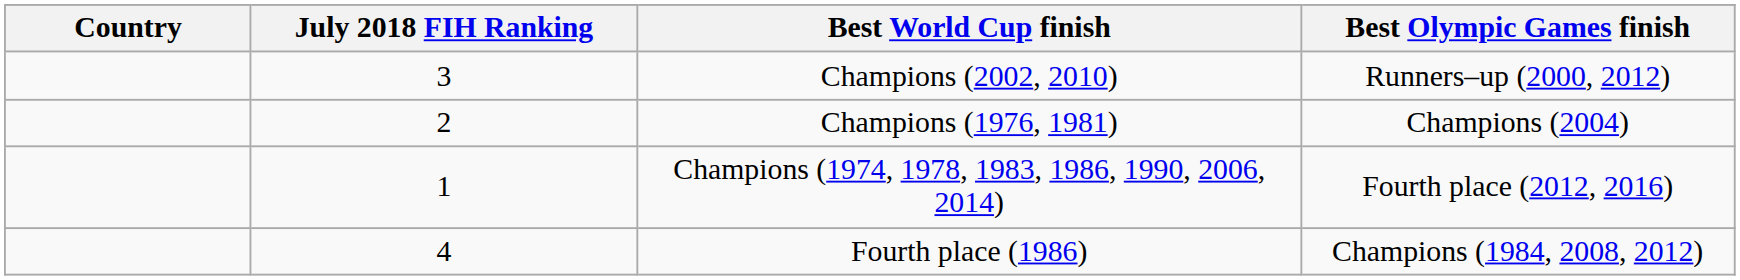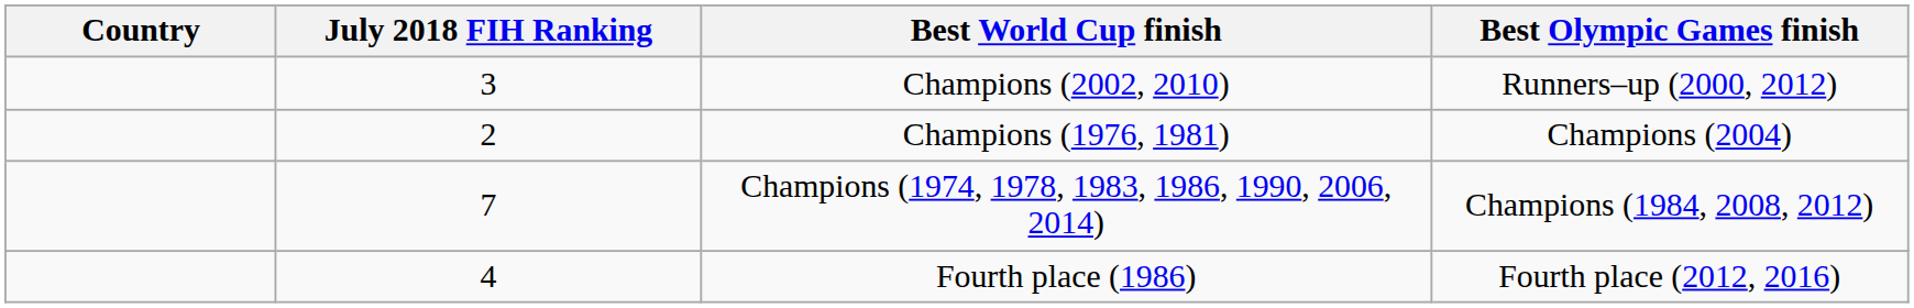Champions (1974, 1978, 1983, 1986, 1990, 2006, 2014) | July 2018 FIH Ranking: 1 -> 7
Champions (1974, 1978, 1983, 1986, 1990, 2006, 2014) | Best Olympic Games finish: Fourth place (2012, 2016) -> Champions (1984, 2008, 2012)
Fourth place (1986) | Best Olympic Games finish: Champions (1984, 2008, 2012) -> Fourth place (2012, 2016)
